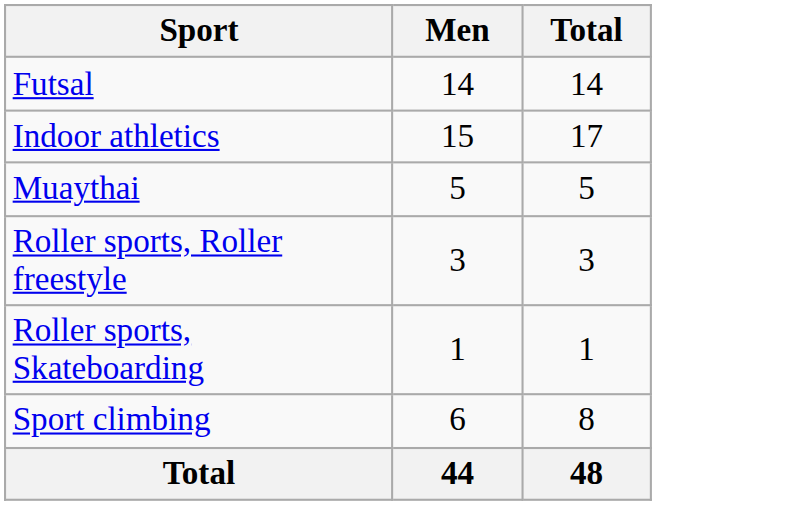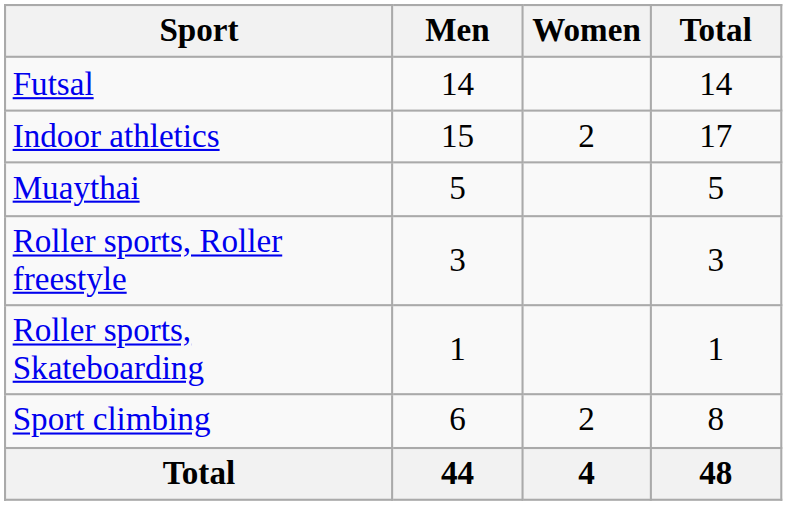+ column: Women | 2 | 2 | 4
